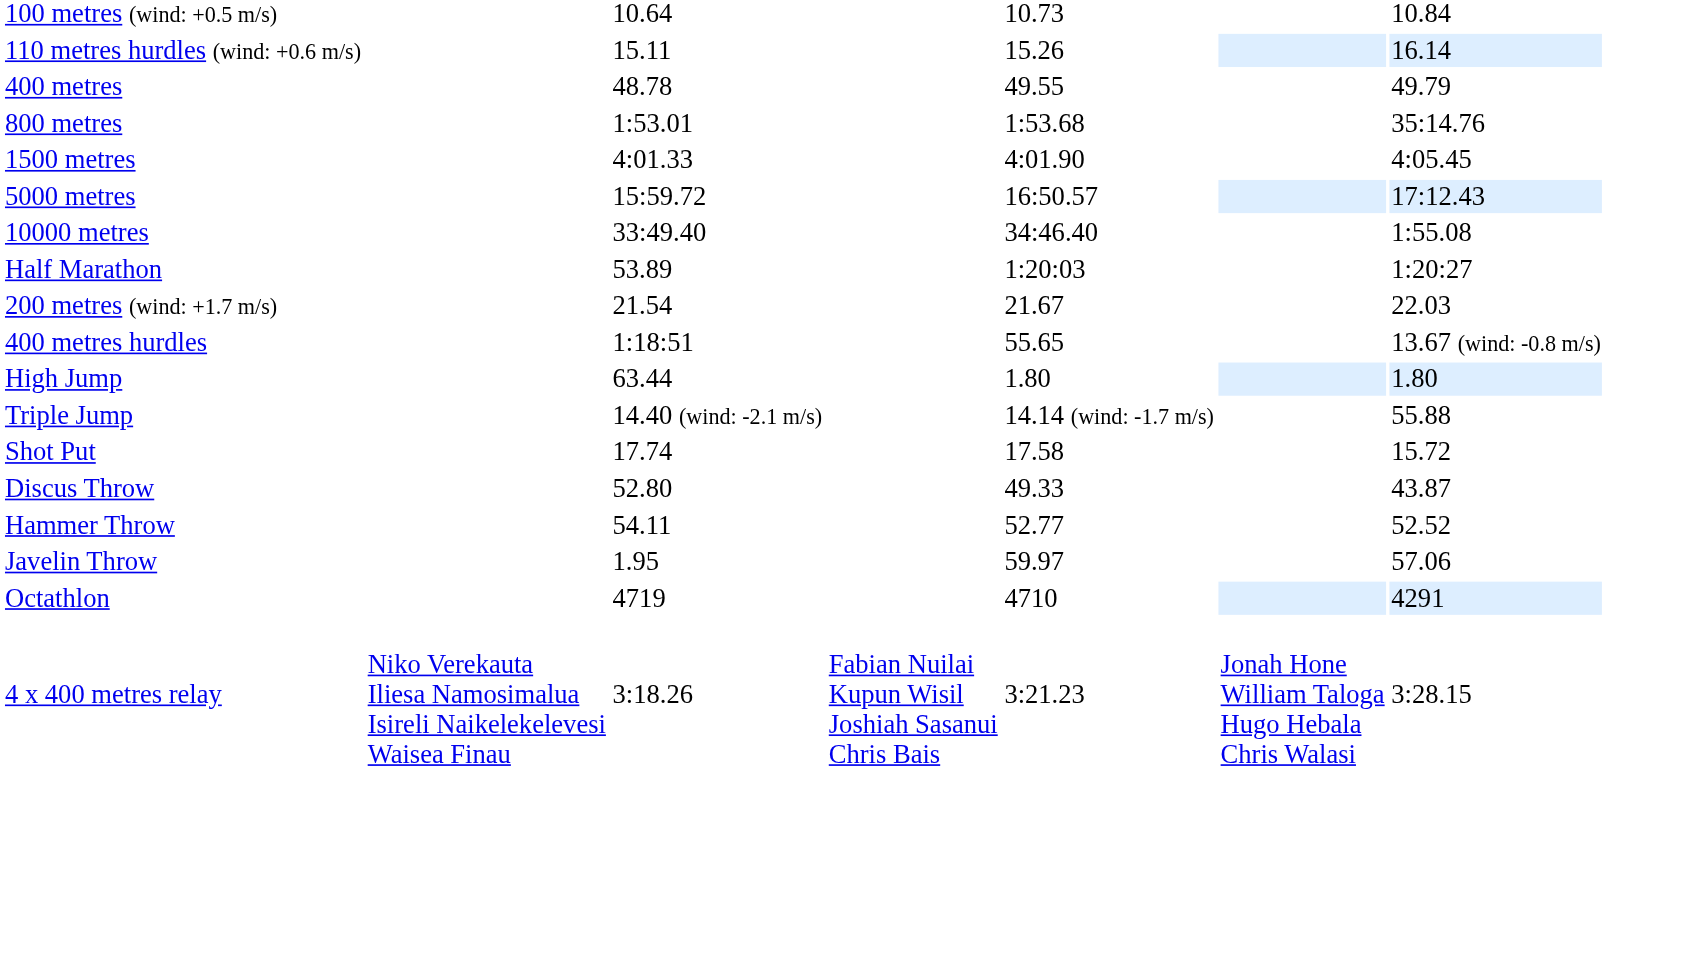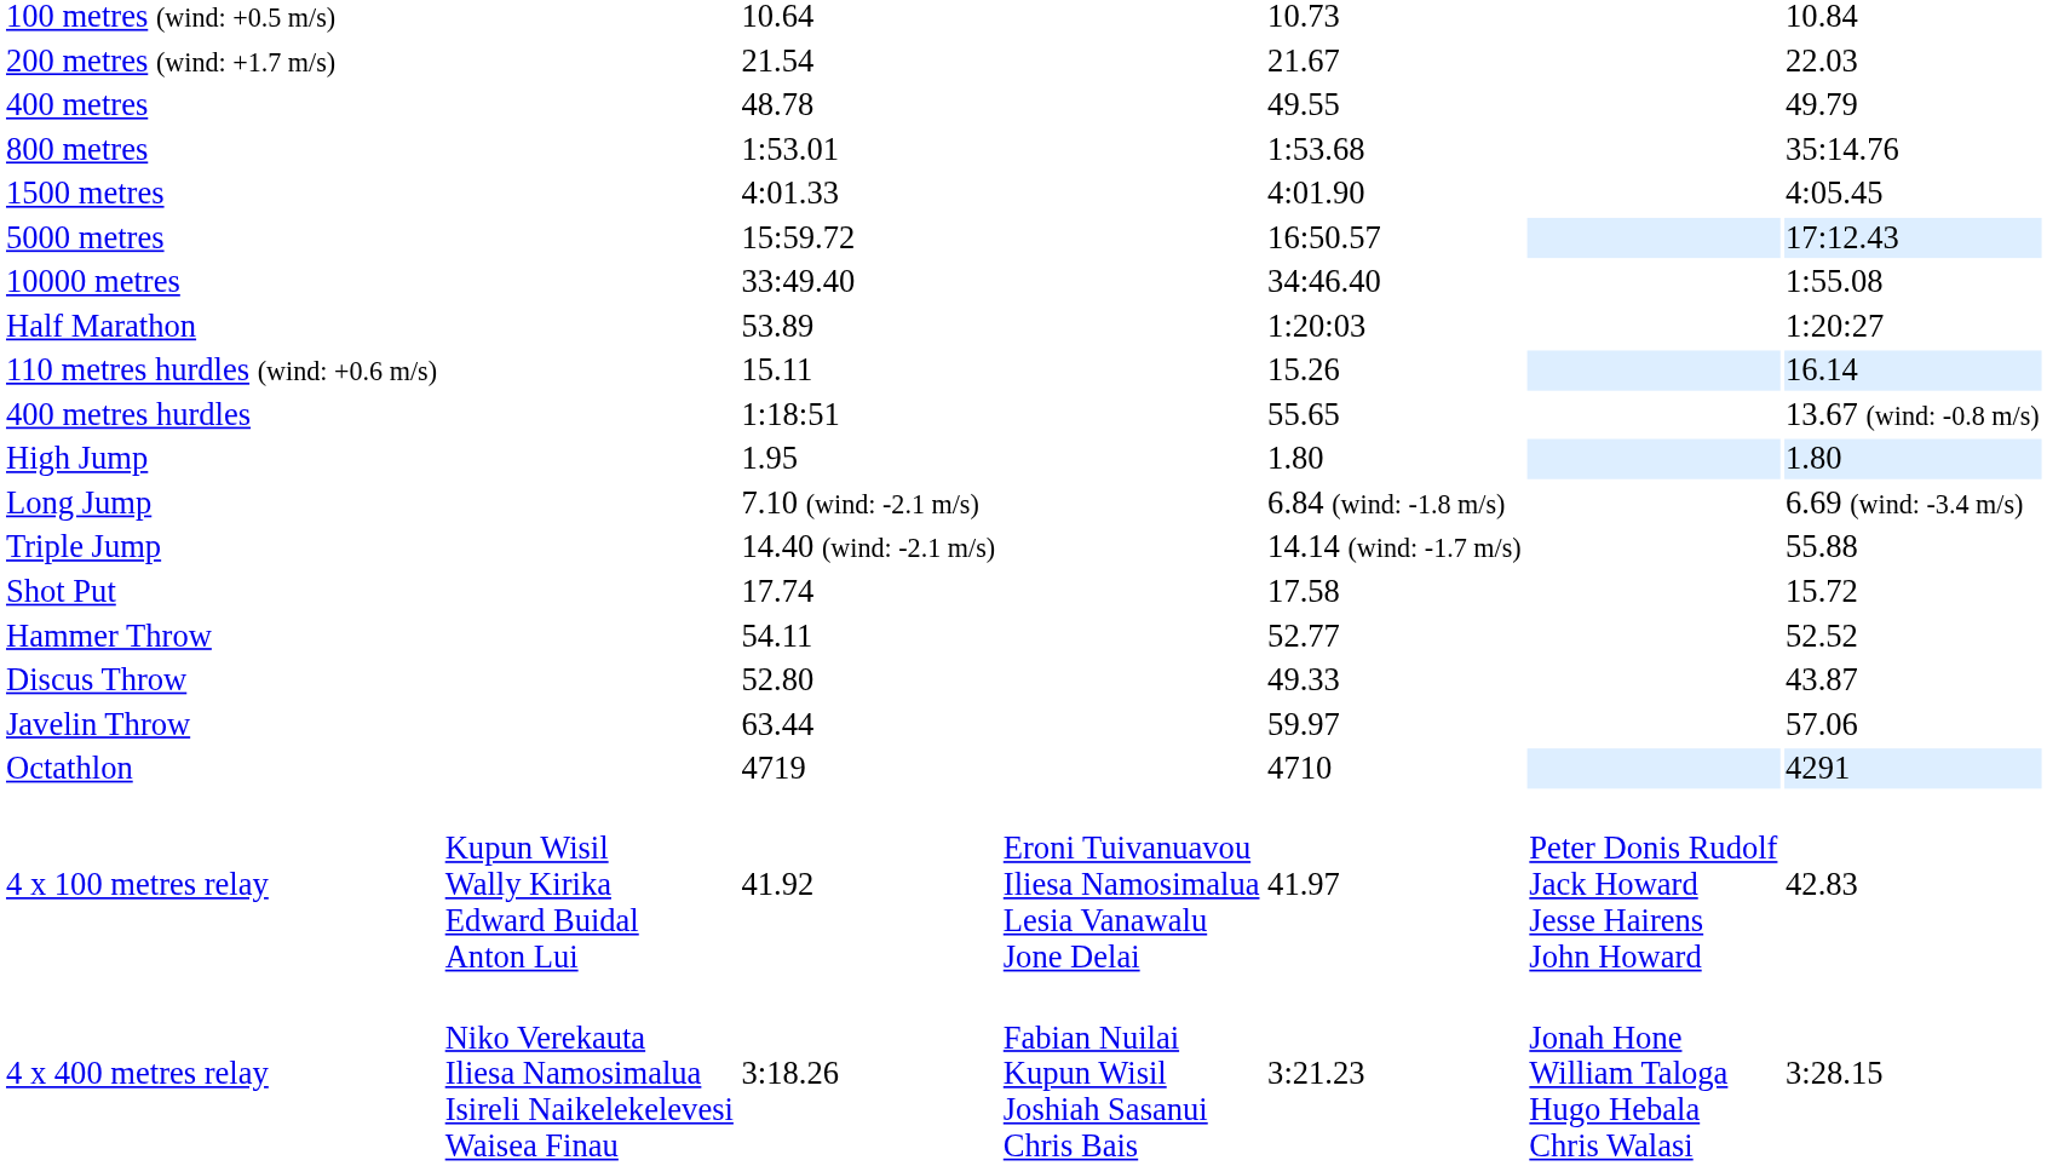rows swapped: 200 metres (wind: +1.7 m/s) <-> 110 metres hurdles (wind: +0.6 m/s)
High Jump | column 3: 63.44 -> 1.95
+ row: Long Jump | 7.10 (wind: -2.1 m/s) | 6.84 (wind: -1.8 m/s) | 6.69 (wind: -3.4 m/s)
rows swapped: Discus Throw <-> Hammer Throw
Javelin Throw | column 3: 1.95 -> 63.44
+ row: 4 x 100 metres relay | Kupun Wisil Wally Kirika Edward Buidal Anton Lui | 41.92 | Eroni Tuivanuavou Iliesa Namosimalua Lesia Vanawalu Jone Delai | 41.97 | Peter Donis Rudolf Jack Howard Jesse Hairens John Howard | 42.83
